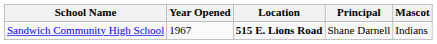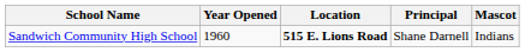Sandwich Community High School | Year Opened: 1967 -> 1960
